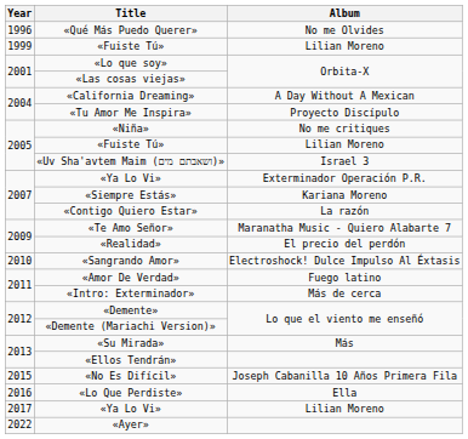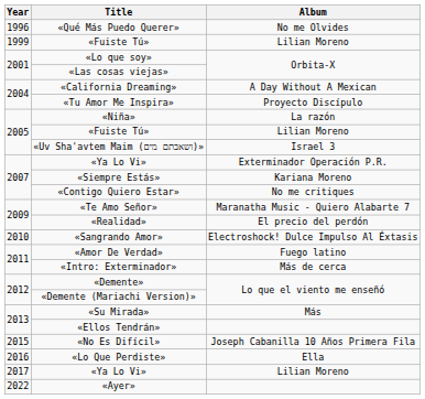«Niña» | Album: No me critiques -> La razón
«Contigo Quiero Estar» | Album: La razón -> No me critiques
